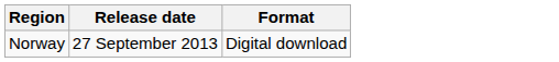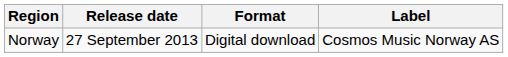+ column: Label | Cosmos Music Norway AS
